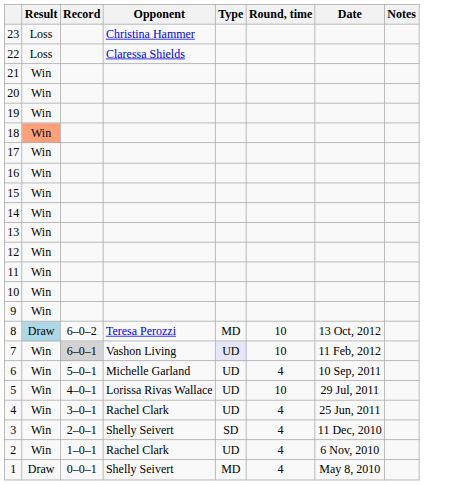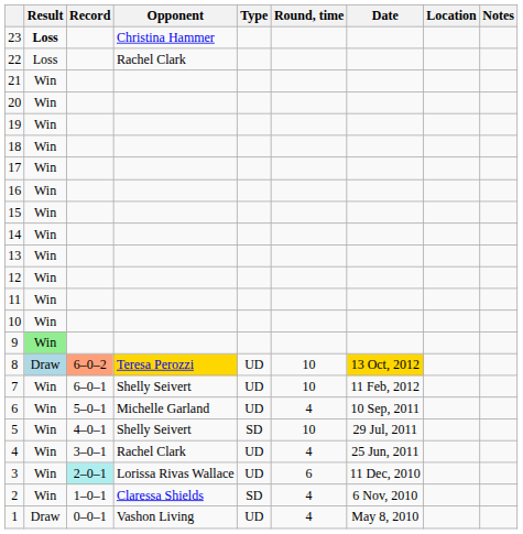+ column: Location
23 | Result: normal -> bold
22 | Opponent: Claressa Shields -> Rachel Clark
18 | Result: lightsalmon background -> no background
9 | Result: no background -> lightgreen background
8 | Record: no background -> lightsalmon background
8 | Opponent: no background -> gold background
8 | Type: MD -> UD
8 | Date: no background -> gold background
7 | Record: lightgrey background -> no background
7 | Opponent: Vashon Living -> Shelly Seivert
7 | Type: lavender background -> no background
5 | Opponent: Lorissa Rivas Wallace -> Shelly Seivert
5 | Type: UD -> SD
3 | Record: no background -> paleturquoise background
3 | Opponent: Shelly Seivert -> Lorissa Rivas Wallace
3 | Type: SD -> UD
3 | Round, time: 4 -> 6
2 | Opponent: Rachel Clark -> Claressa Shields
2 | Type: UD -> SD
1 | Opponent: Shelly Seivert -> Vashon Living
1 | Type: MD -> UD
